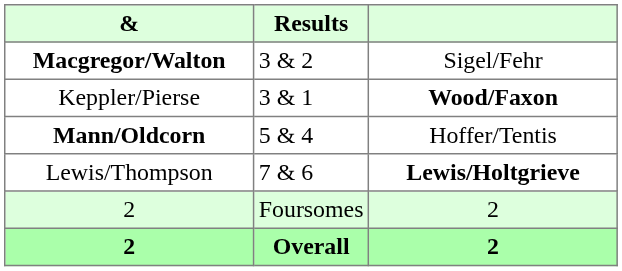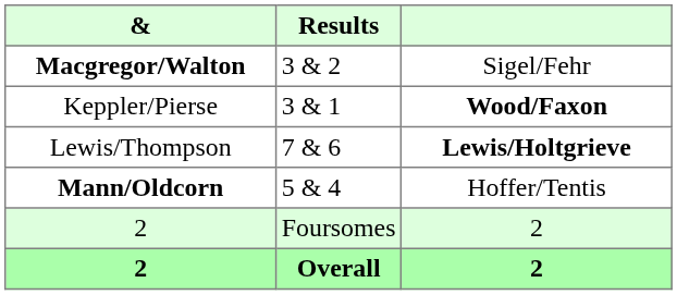rows swapped: Lewis/Thompson <-> Mann/Oldcorn
